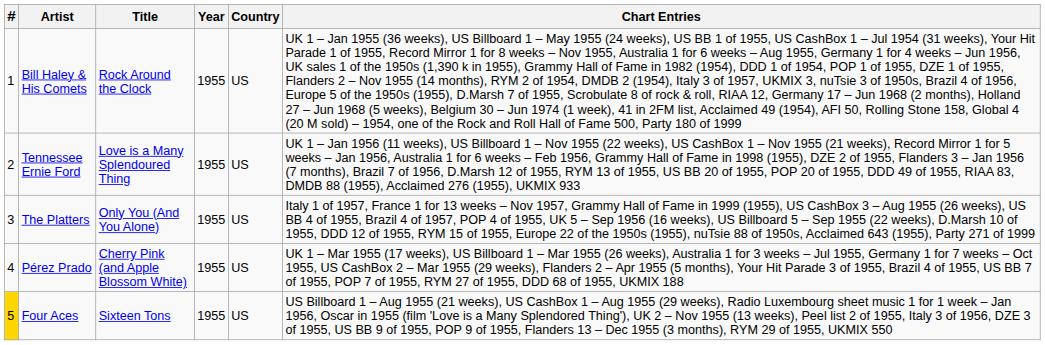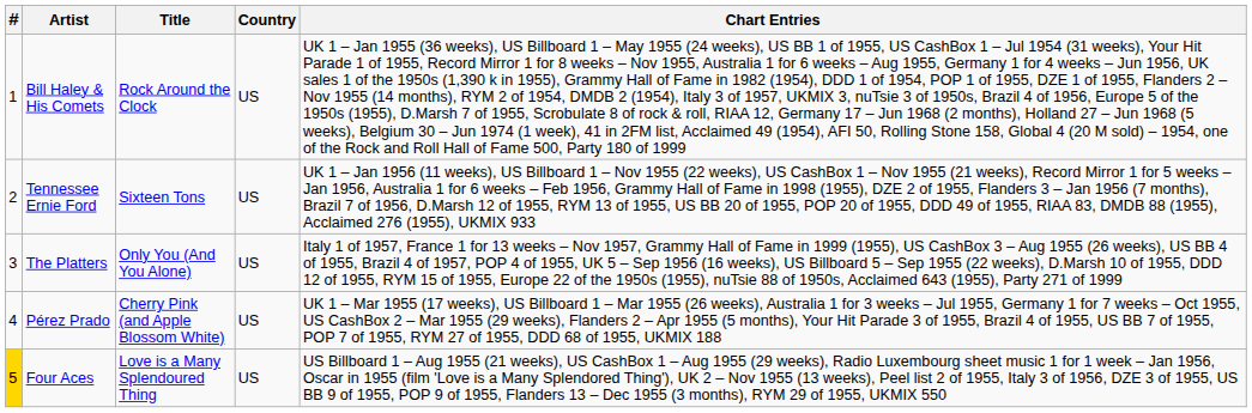- column: Year | 1955 | 1955 | 1955 | 1955 | 1955
Tennessee Ernie Ford | Title: Love is a Many Splendoured Thing -> Sixteen Tons
Four Aces | Title: Sixteen Tons -> Love is a Many Splendoured Thing
